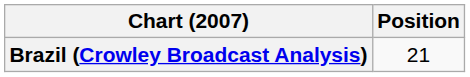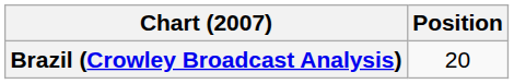Brazil (Crowley Broadcast Analysis) | Position: 21 -> 20
